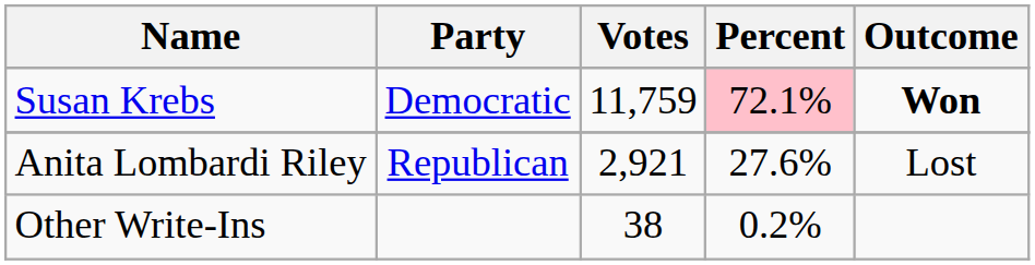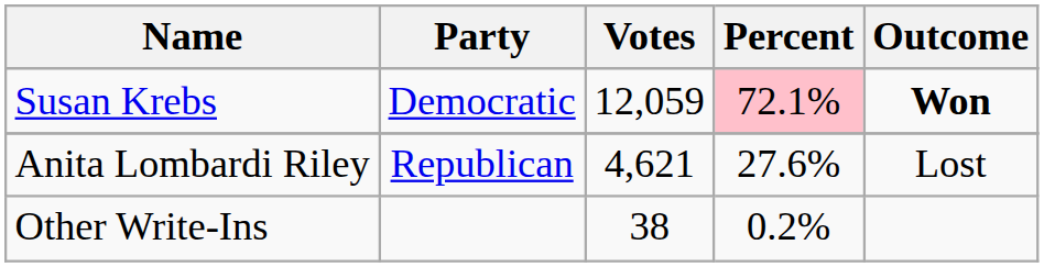Susan Krebs | Votes: 11,759 -> 12,059
Anita Lombardi Riley | Votes: 2,921 -> 4,621
